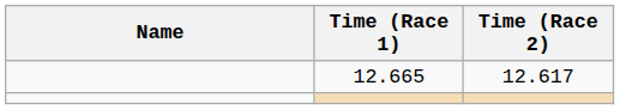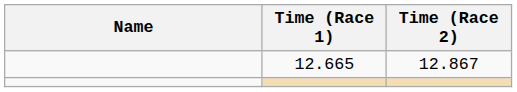12.665 | Time (Race 2): 12.617 -> 12.867
